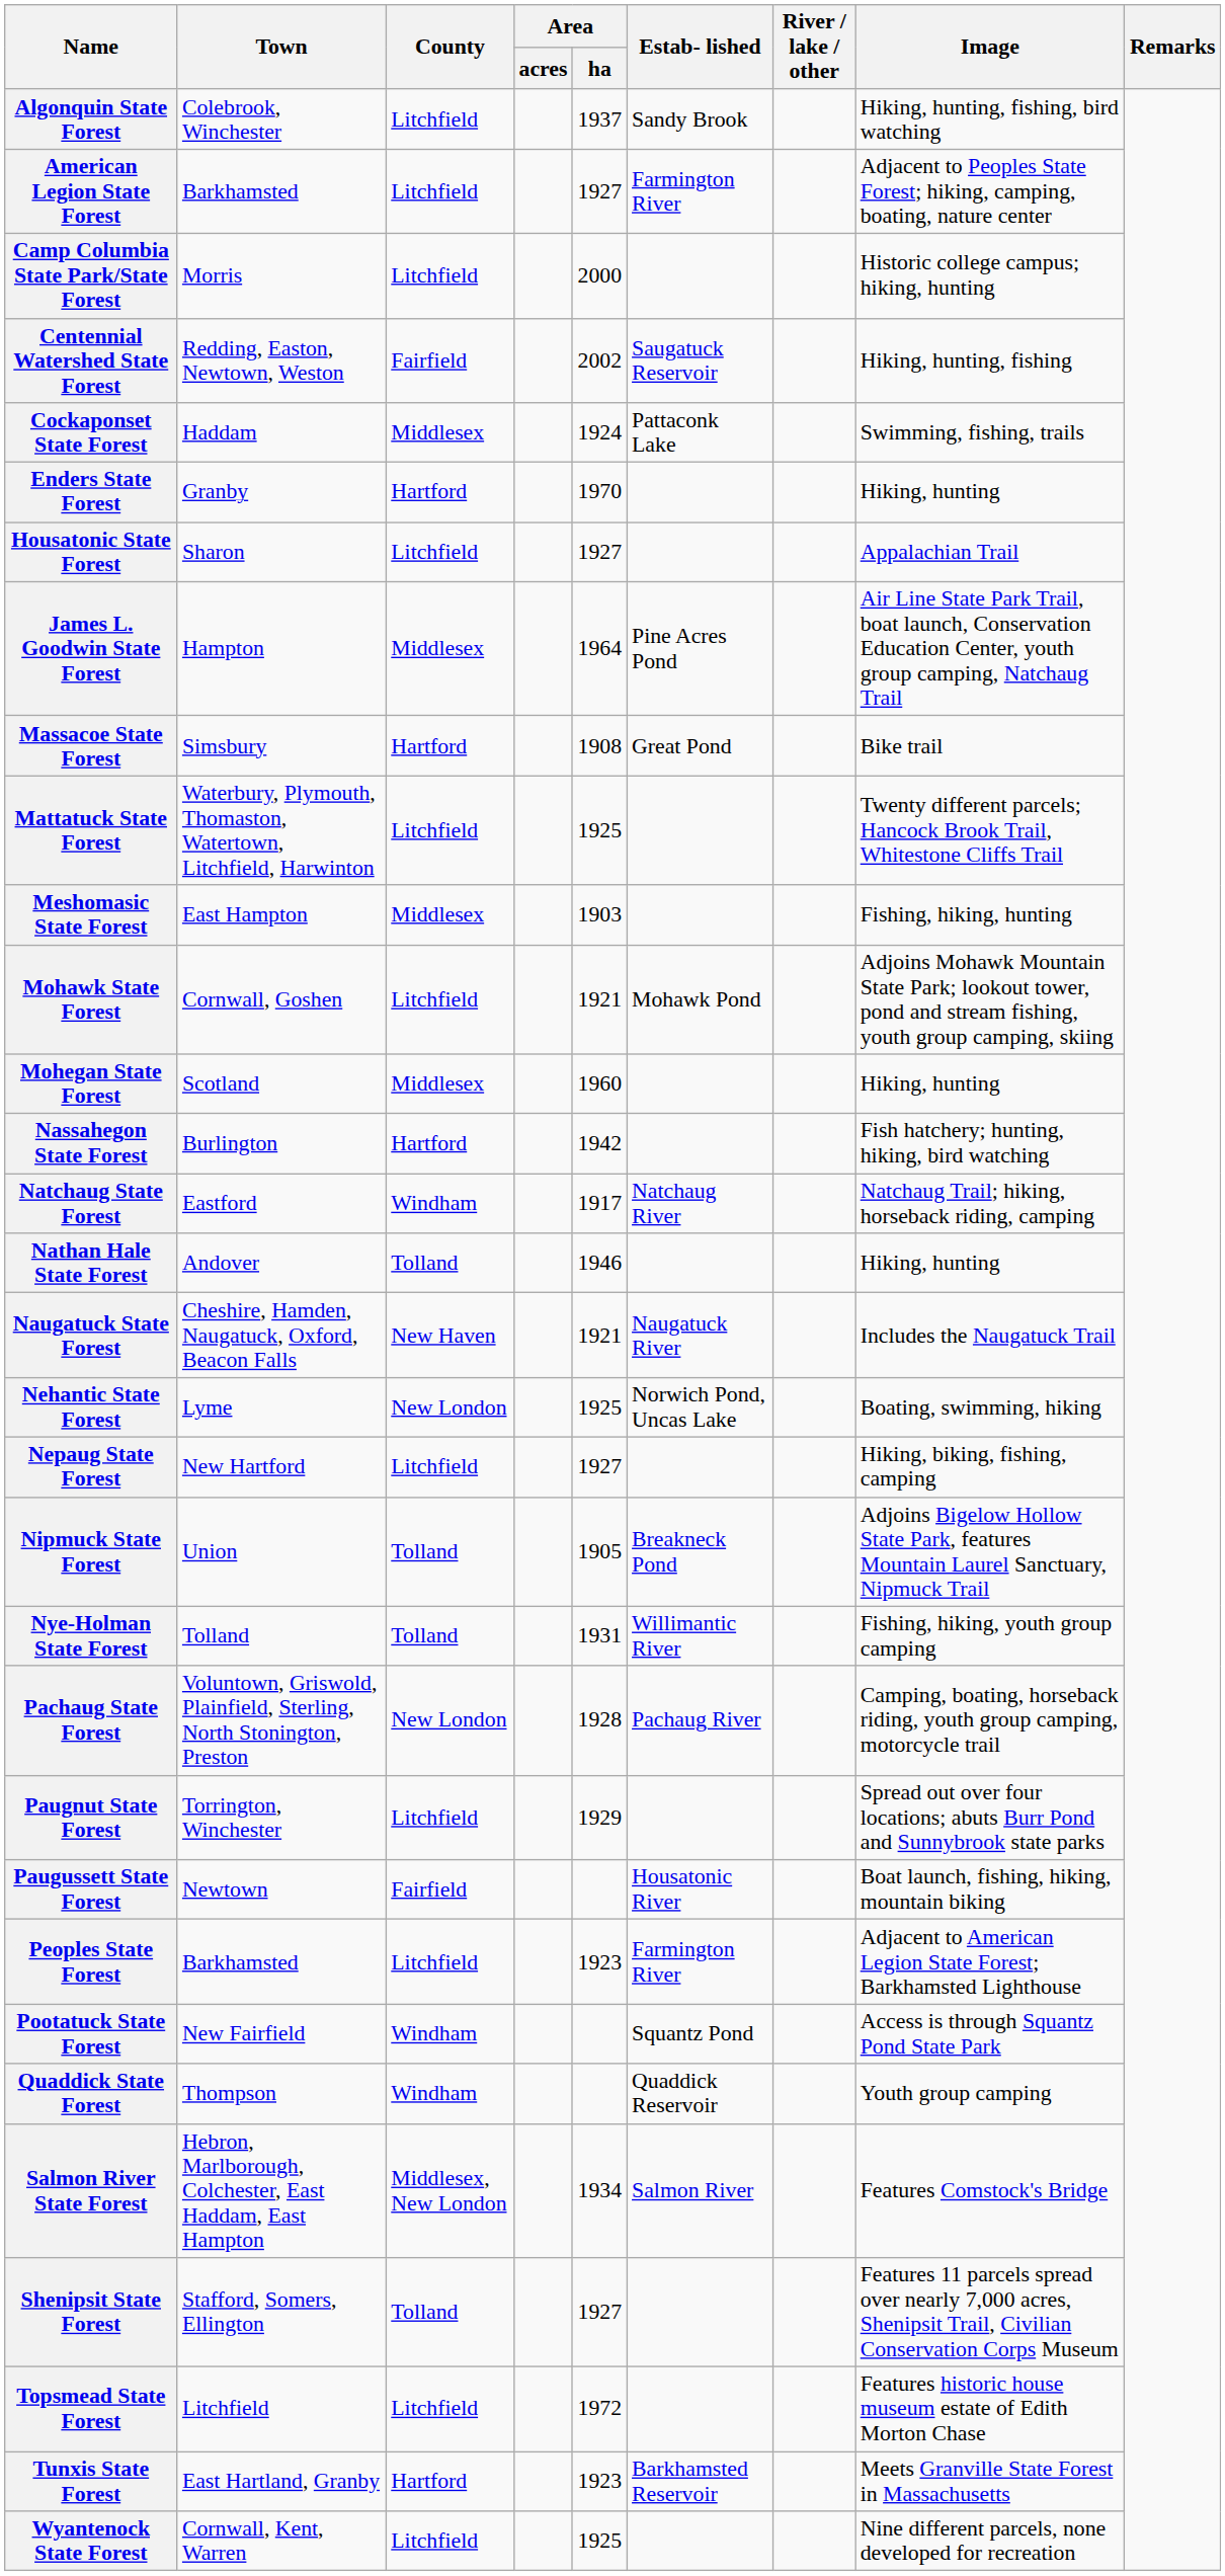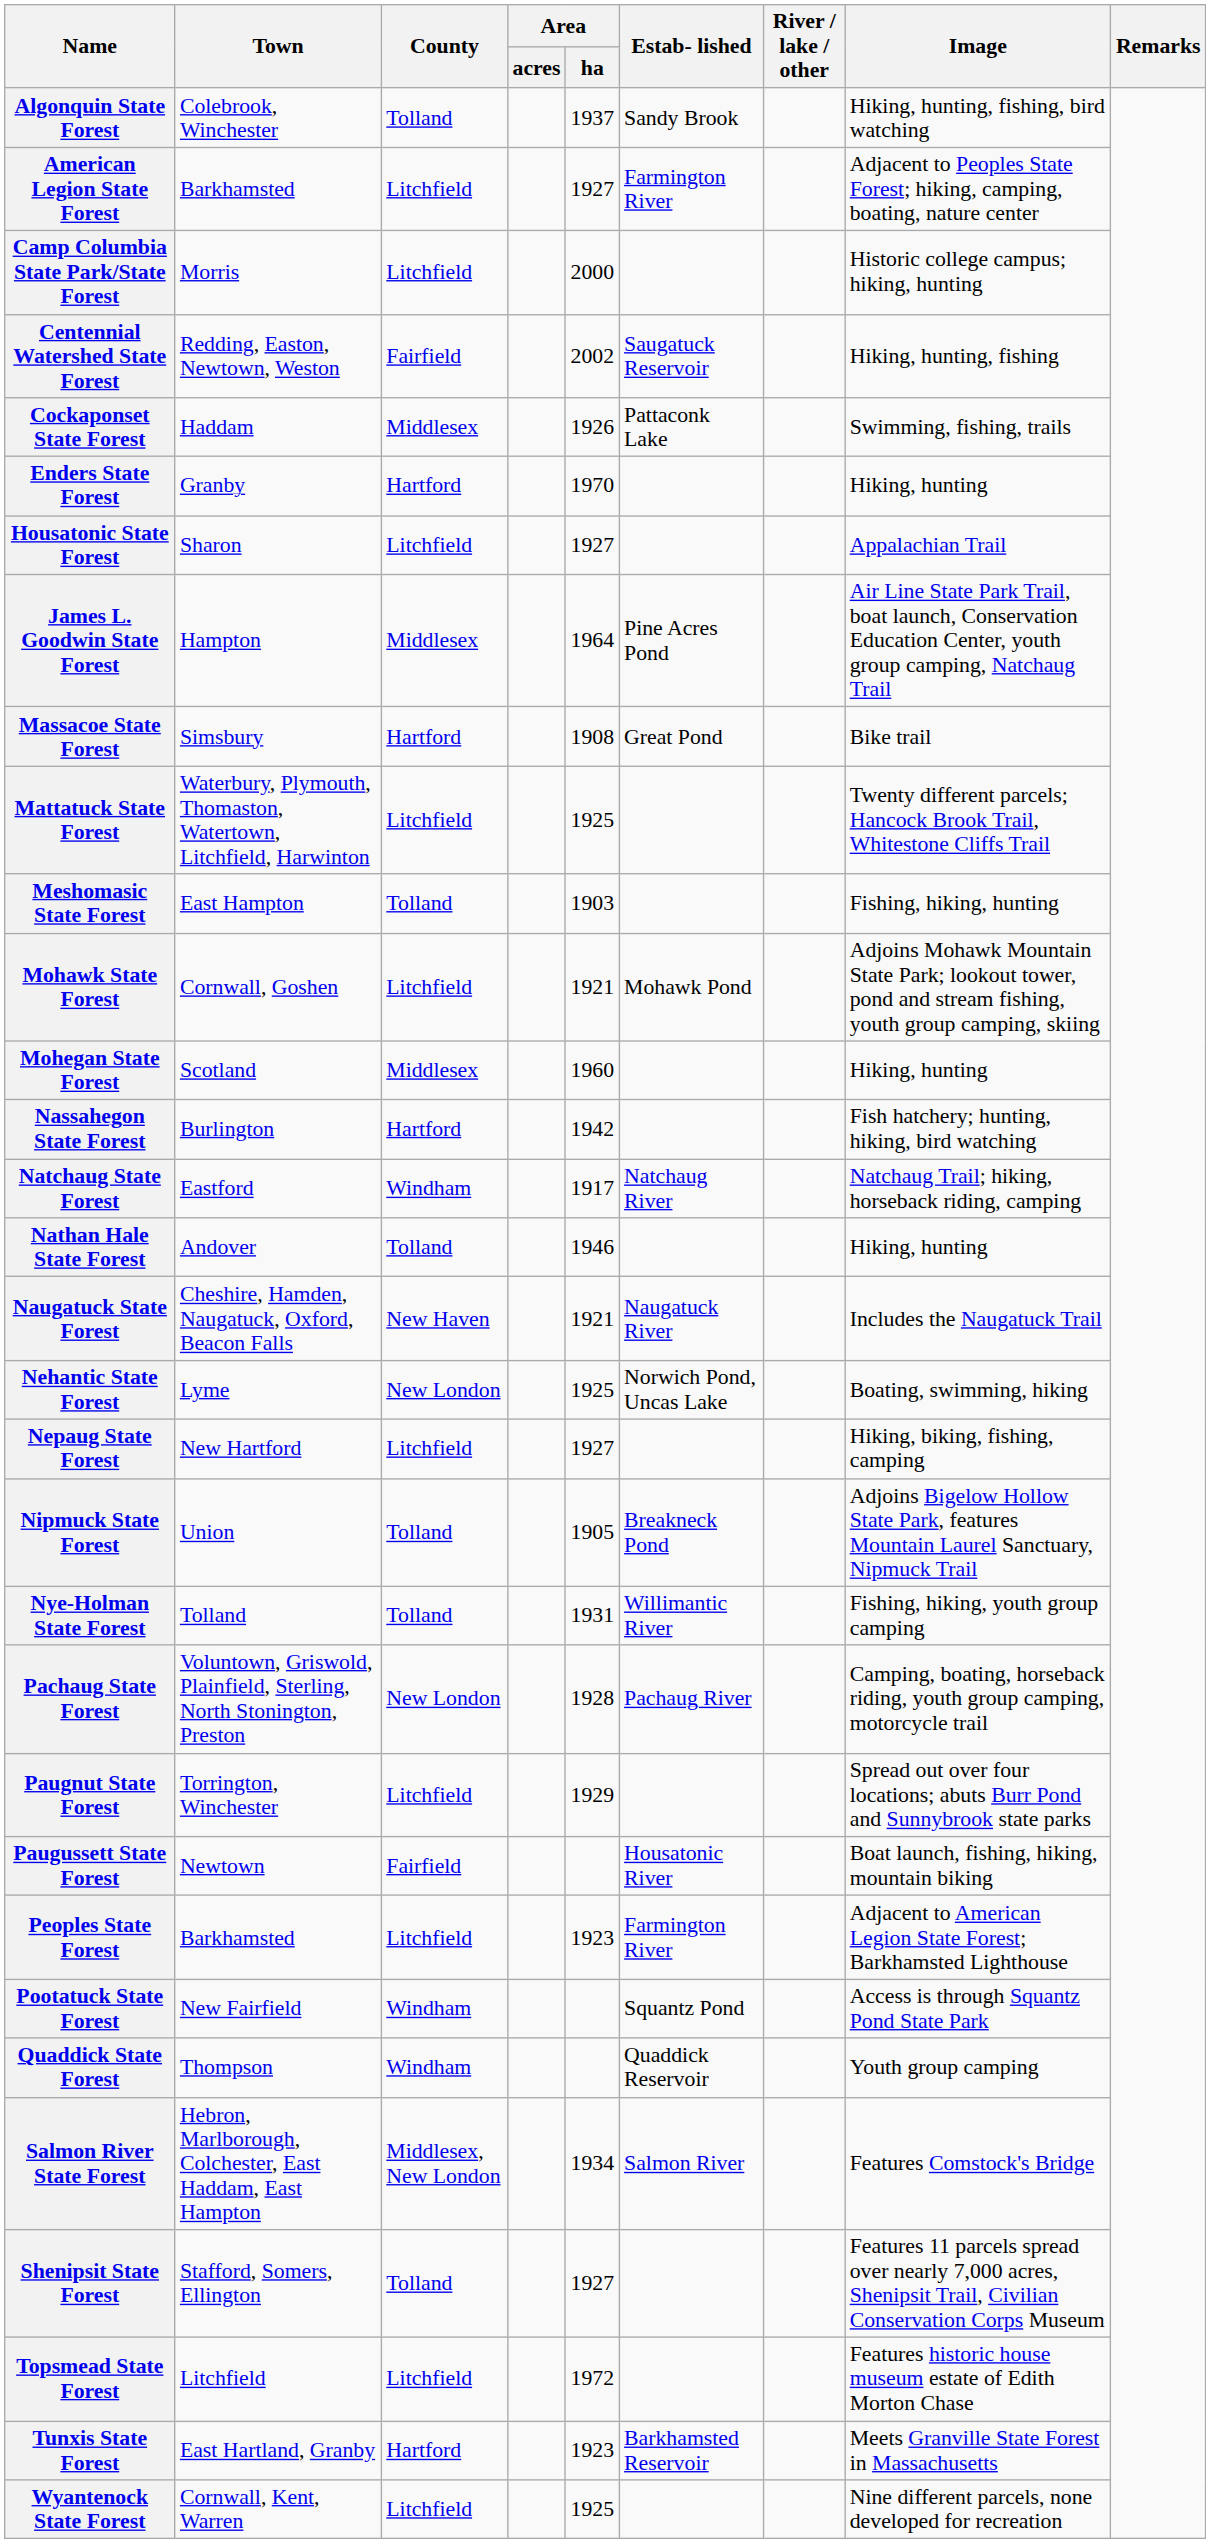Algonquin State Forest | County: Litchfield -> Tolland
Cockaponset State Forest | Area / ha: 1924 -> 1926
Meshomasic State Forest | County: Middlesex -> Tolland
